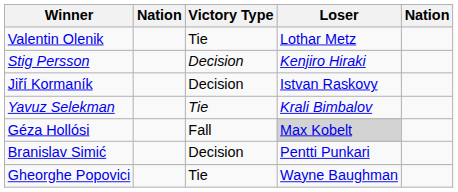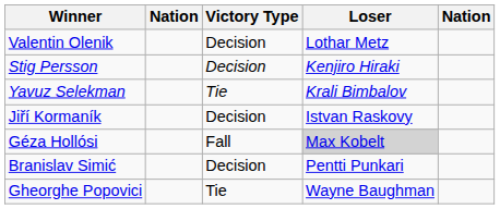Valentin Olenik | Victory Type: Tie -> Decision
rows swapped: Jiří Kormaník <-> Yavuz Selekman
